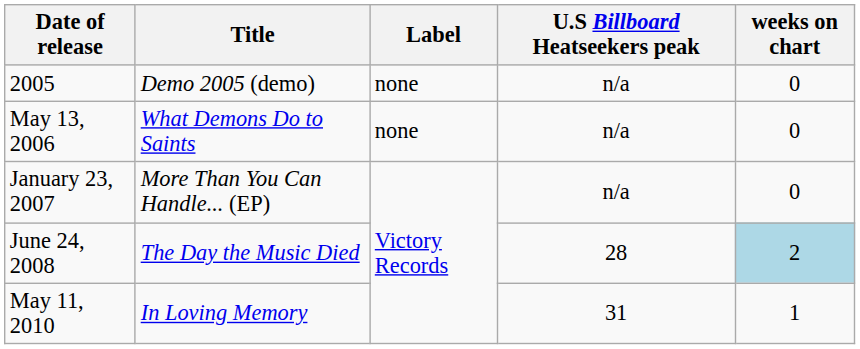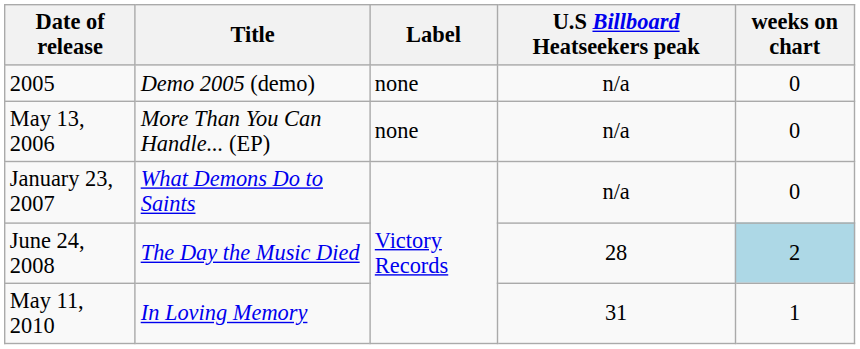May 13, 2006 | Title: What Demons Do to Saints -> More Than You Can Handle... (EP)
January 23, 2007 | Title: More Than You Can Handle... (EP) -> What Demons Do to Saints
